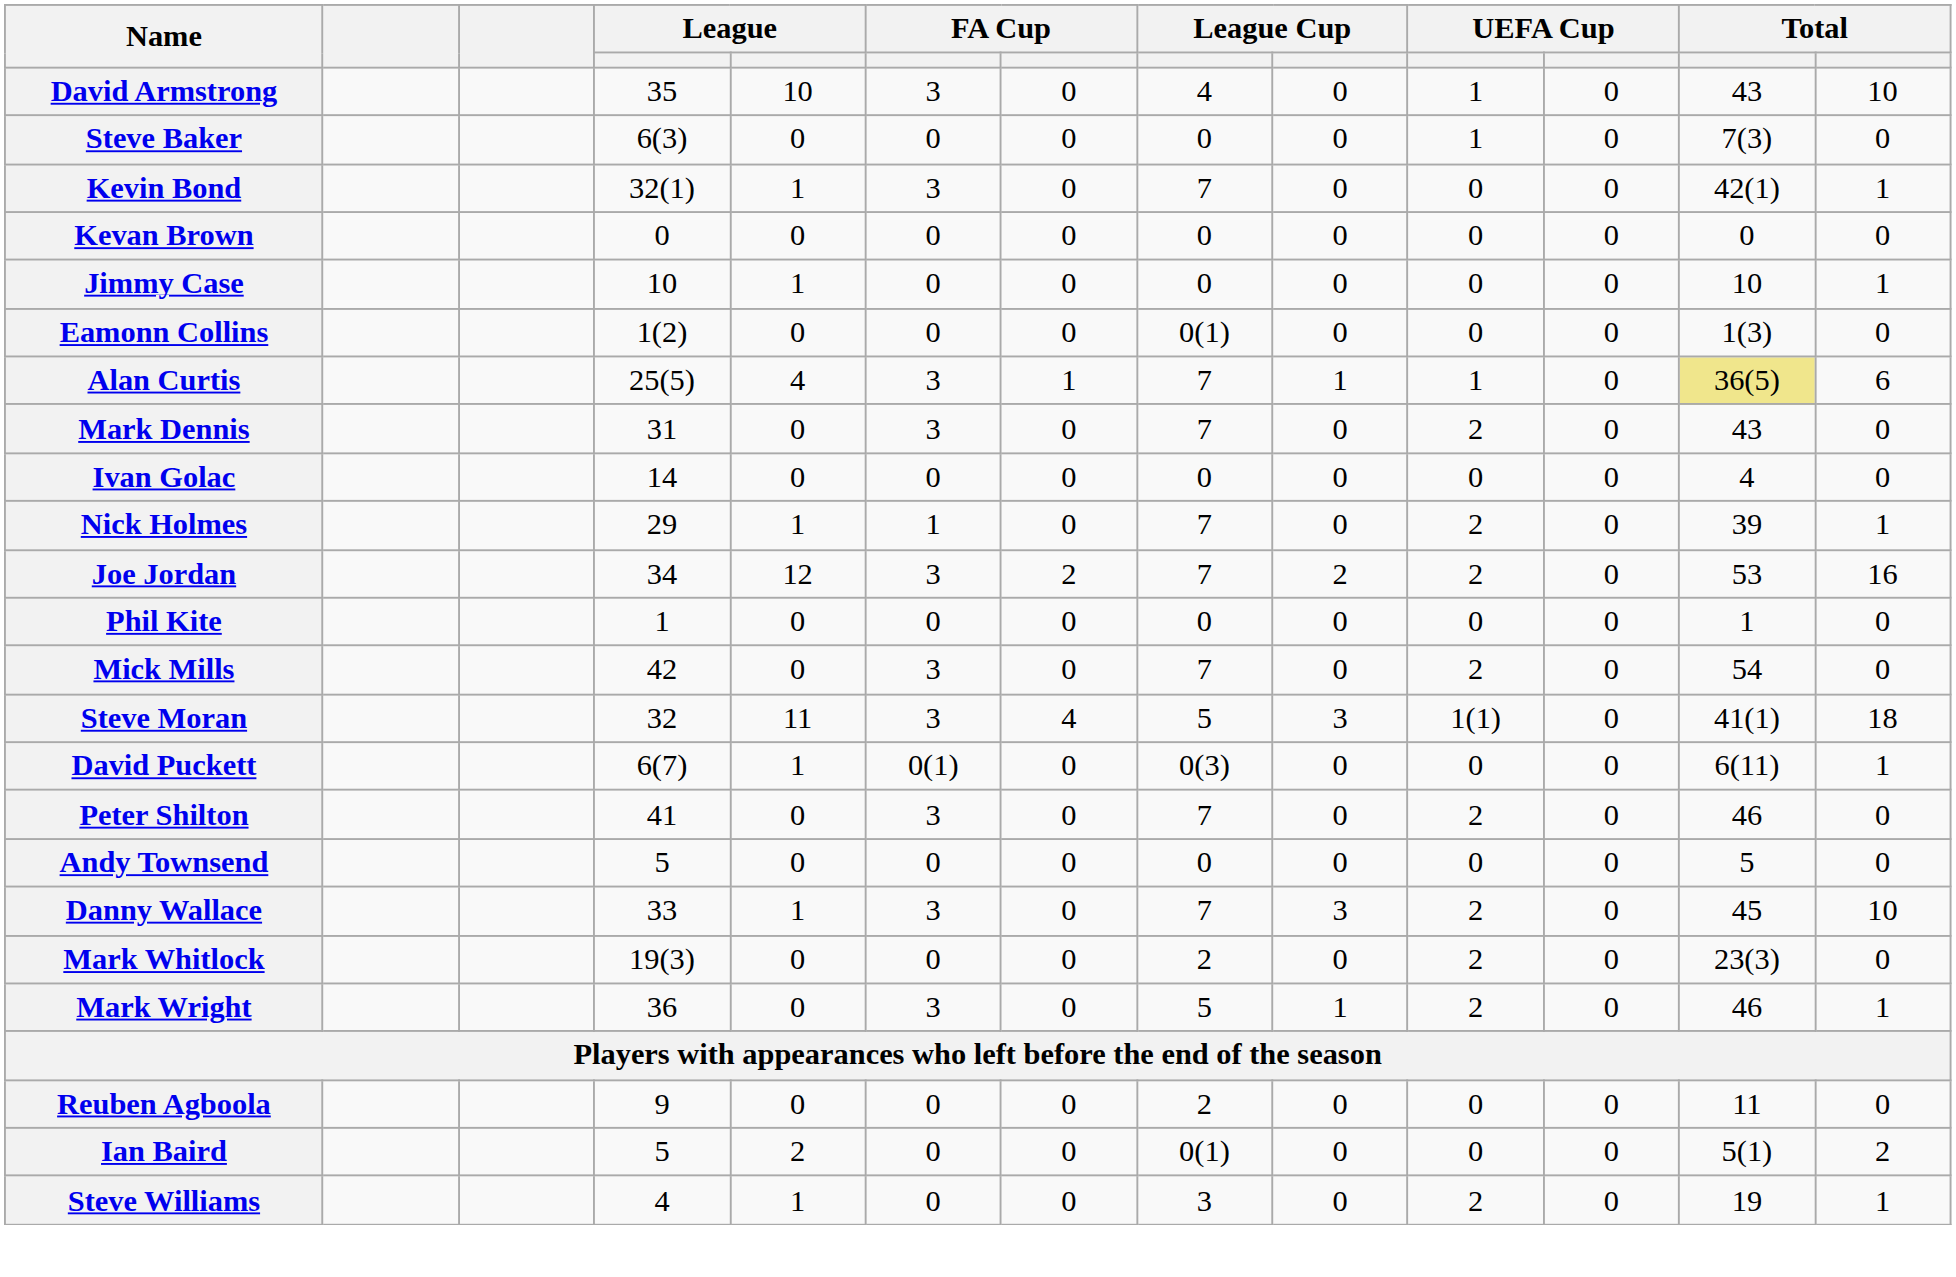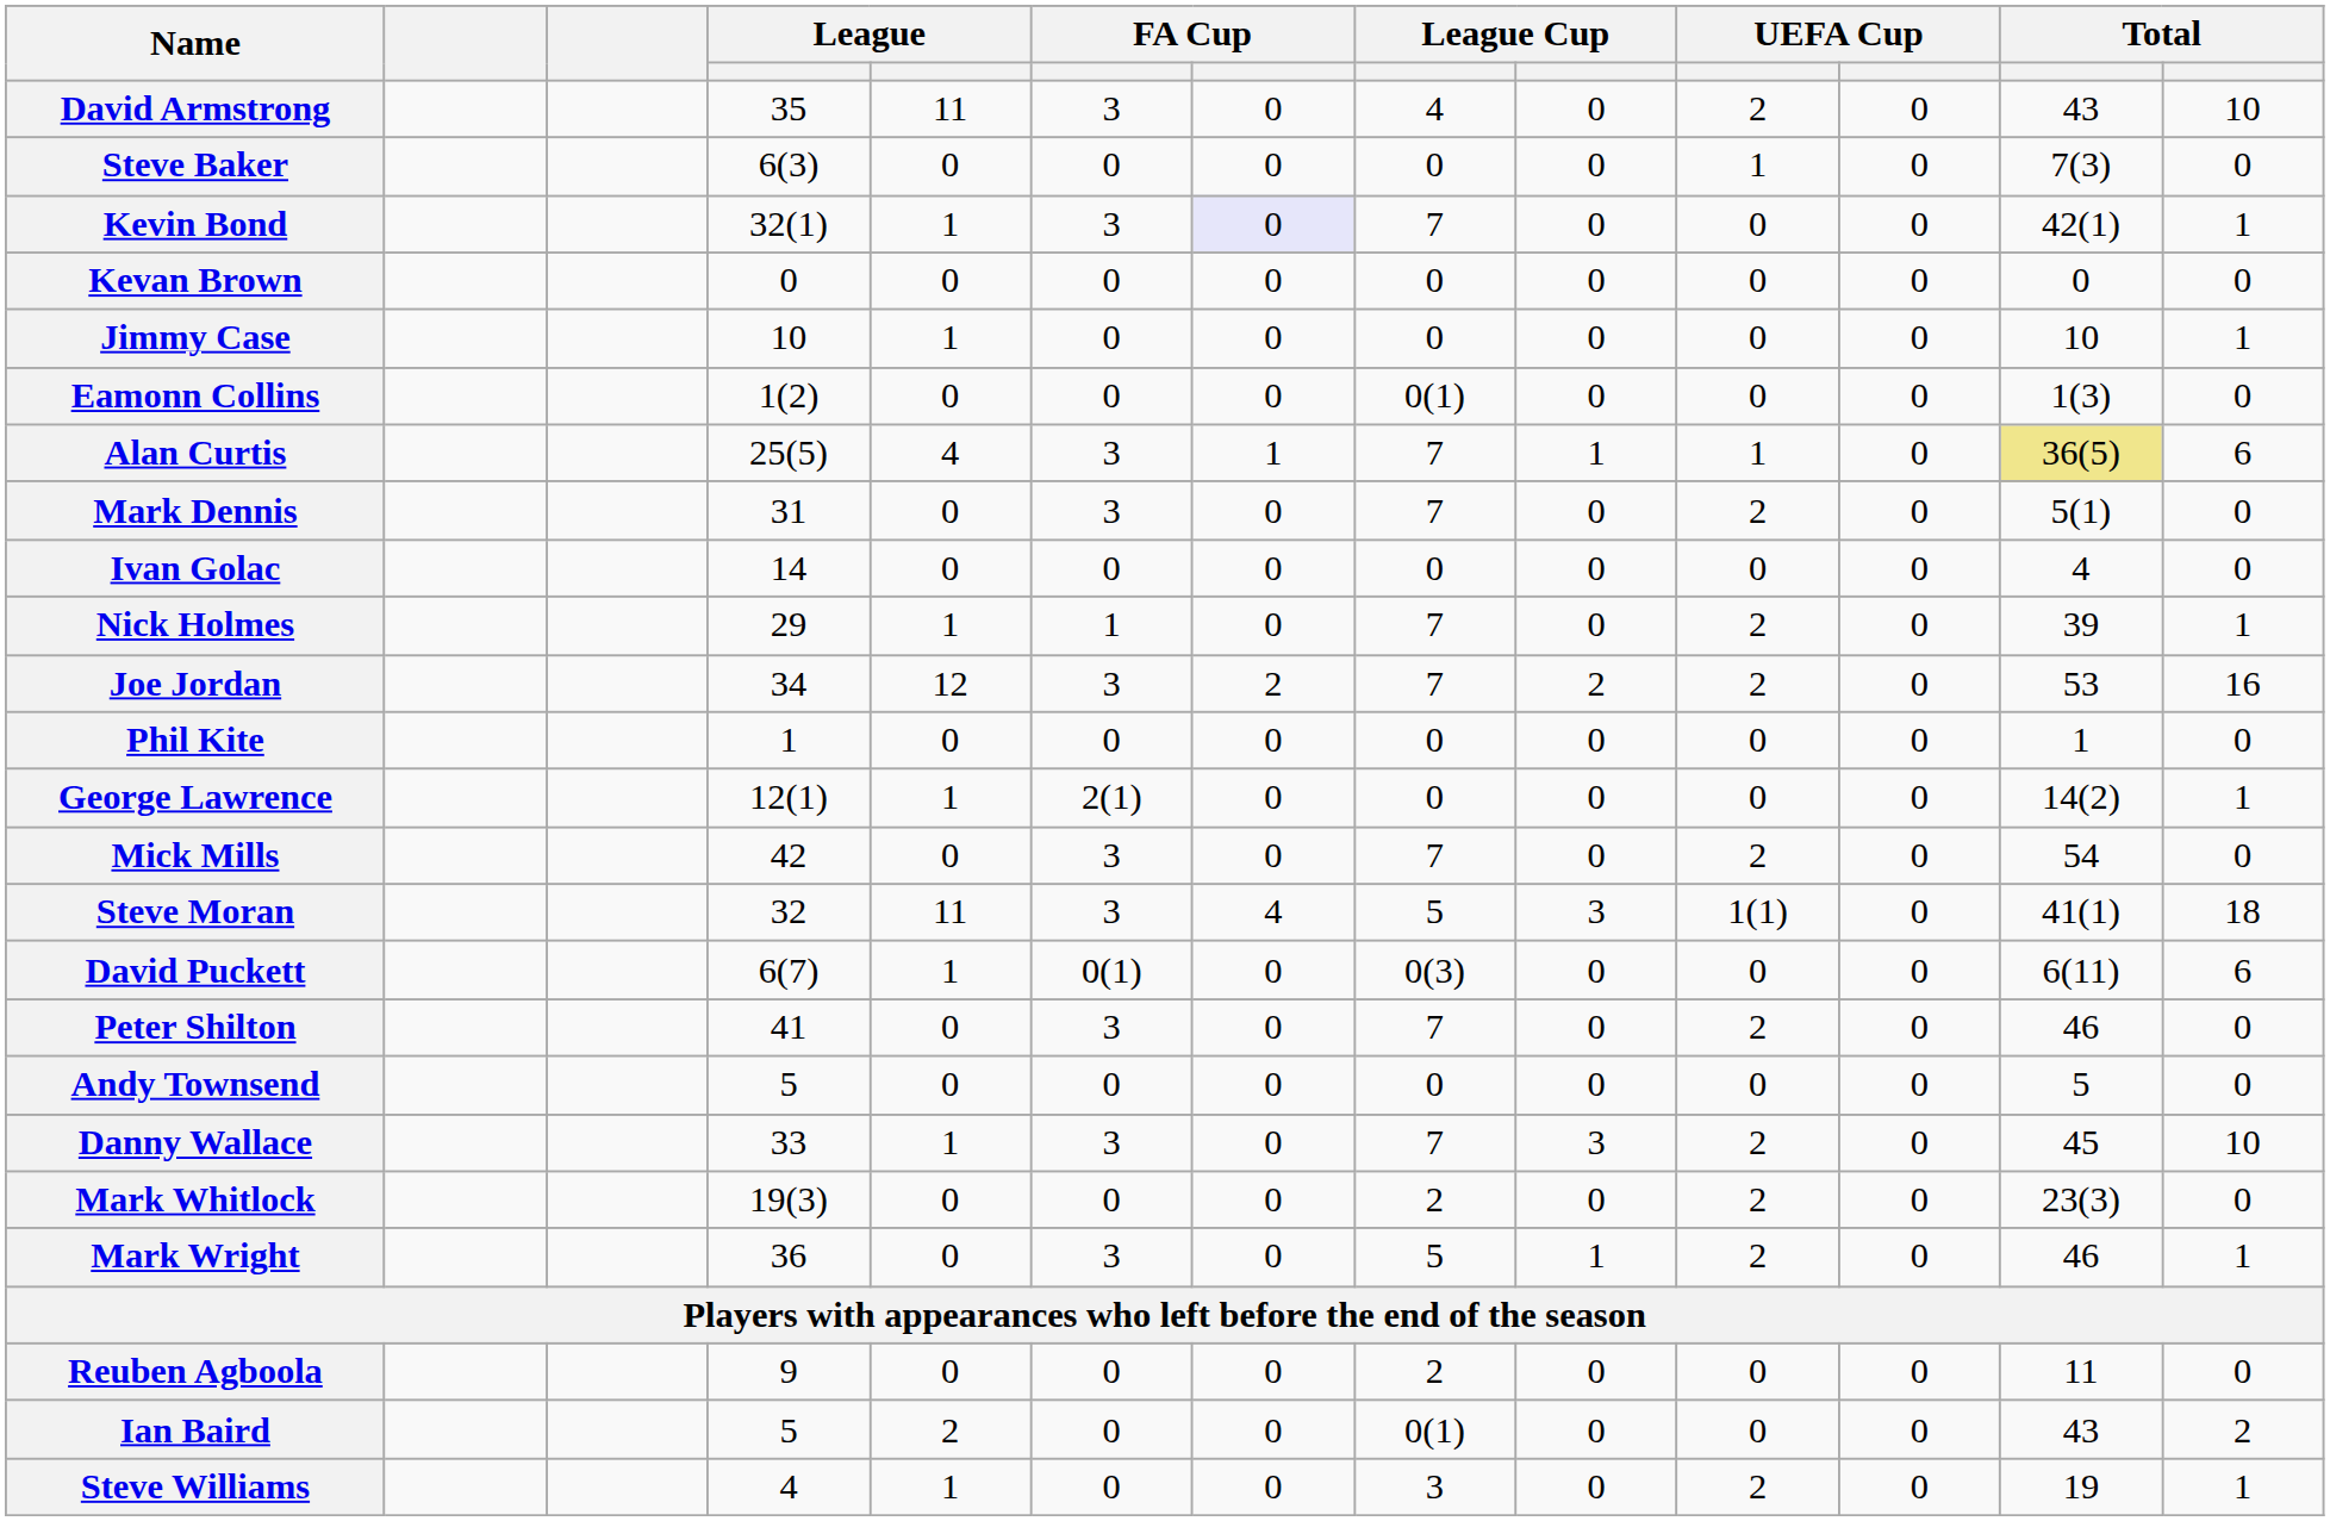David Armstrong | column 5: 10 -> 11
David Armstrong | column 10: 1 -> 2
Kevin Bond | column 7: no background -> lavender background
Mark Dennis | column 12: 43 -> 5(1)
+ row: George Lawrence | 12(1) | 1 | 2(1) | 0 | 0 | 0 | 0 | 0 | 14(2) | 1
David Puckett | column 13: 1 -> 6
Ian Baird | column 12: 5(1) -> 43
